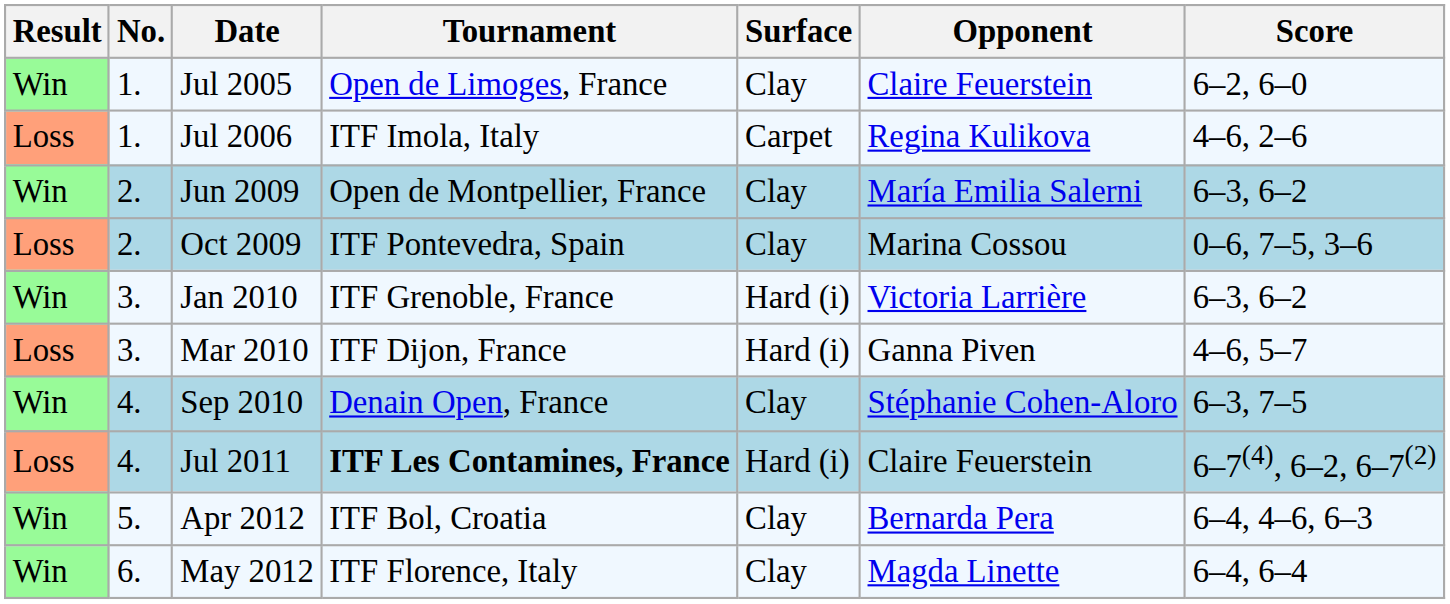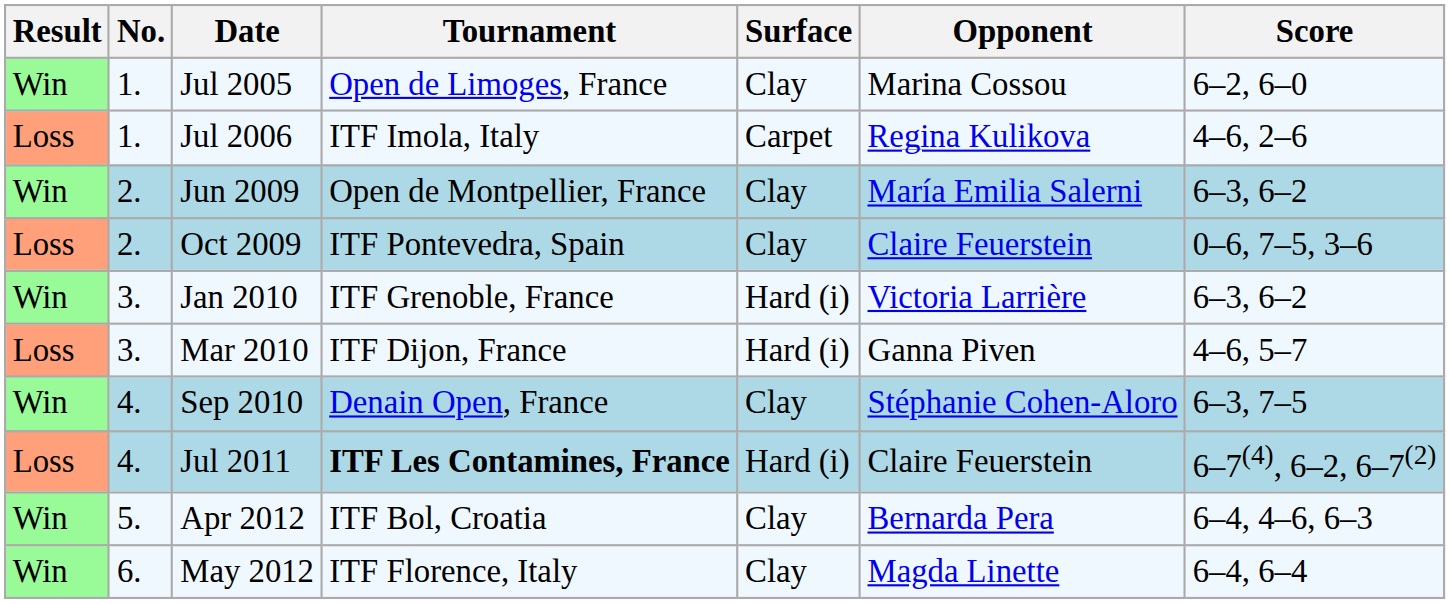Jul 2005 | Opponent: Claire Feuerstein -> Marina Cossou
Oct 2009 | Opponent: Marina Cossou -> Claire Feuerstein
